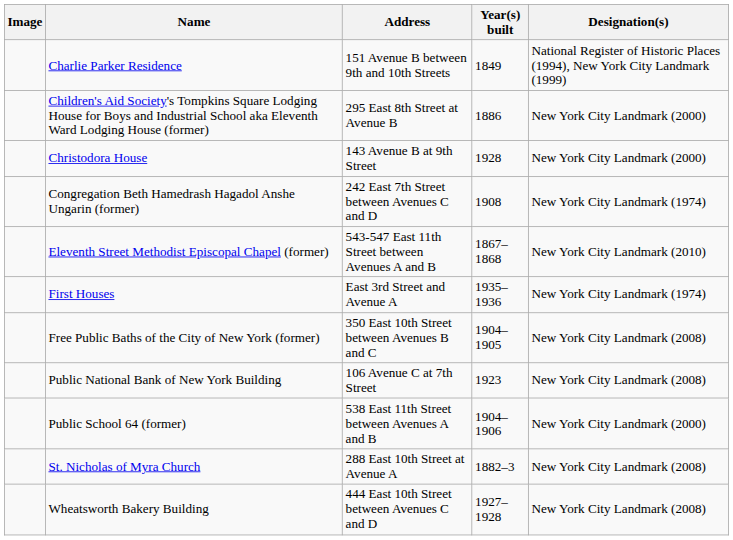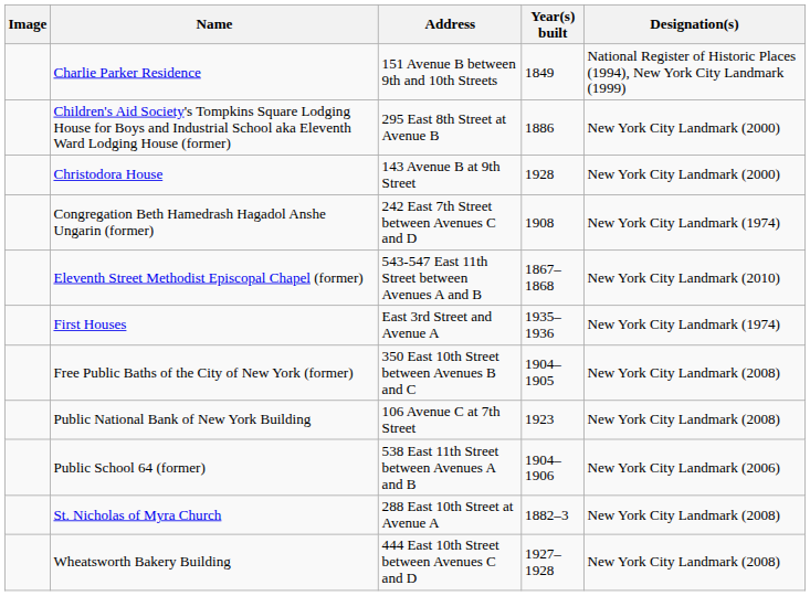Public School 64 (former) | Designation(s): New York City Landmark (2000) -> New York City Landmark (2006)
